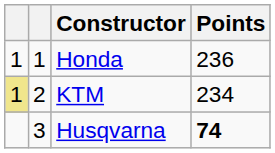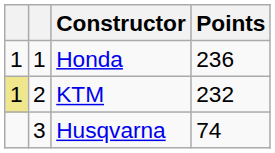KTM | Points: 234 -> 232
Husqvarna | Points: bold -> normal
